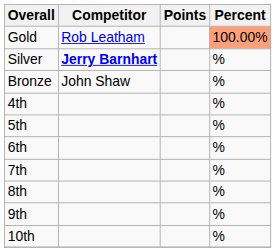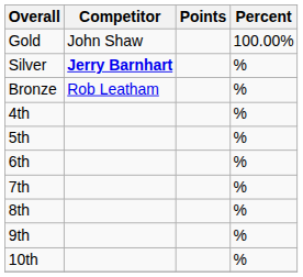Gold | Competitor: Rob Leatham -> John Shaw
Gold | Percent: lightsalmon background -> no background
Bronze | Competitor: John Shaw -> Rob Leatham
